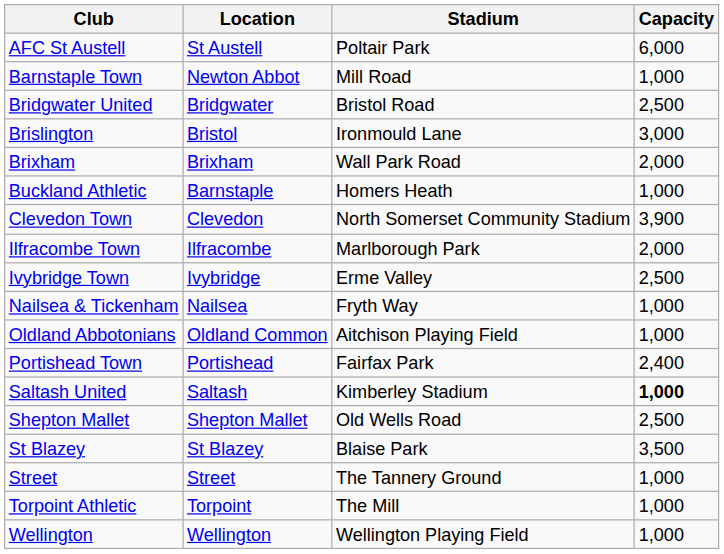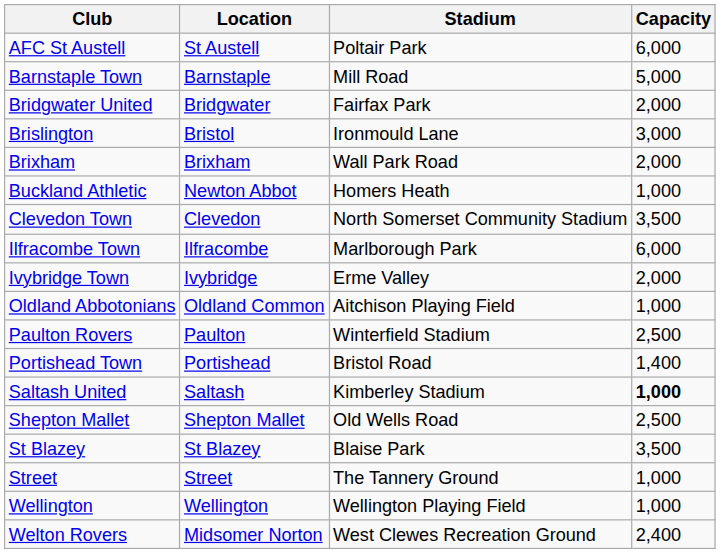Barnstaple Town | Location: Newton Abbot -> Barnstaple
Barnstaple Town | Capacity: 1,000 -> 5,000
Bridgwater United | Stadium: Bristol Road -> Fairfax Park
Bridgwater United | Capacity: 2,500 -> 2,000
Buckland Athletic | Location: Barnstaple -> Newton Abbot
Clevedon Town | Capacity: 3,900 -> 3,500
Ilfracombe Town | Capacity: 2,000 -> 6,000
Ivybridge Town | Capacity: 2,500 -> 2,000
- row: Nailsea & Tickenham | Nailsea | Fryth Way | 1,000
+ row: Paulton Rovers | Paulton | Winterfield Stadium | 2,500
Portishead Town | Stadium: Fairfax Park -> Bristol Road
Portishead Town | Capacity: 2,400 -> 1,400
- row: Torpoint Athletic | Torpoint | The Mill | 1,000
+ row: Welton Rovers | Midsomer Norton | West Clewes Recreation Ground | 2,400
